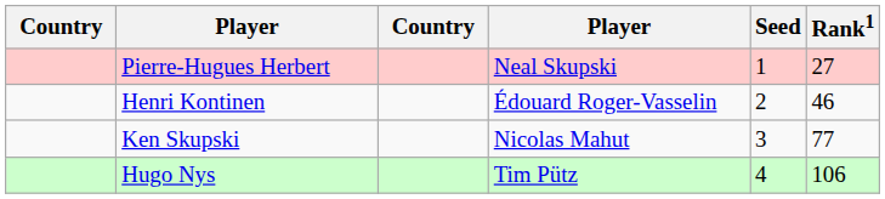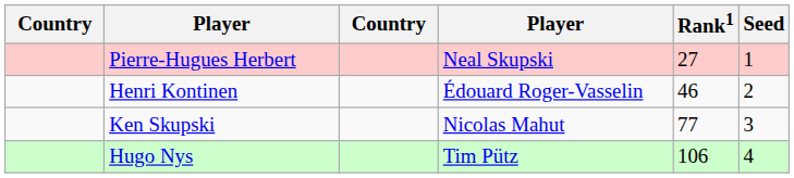columns swapped: Rank1 <-> Seed
